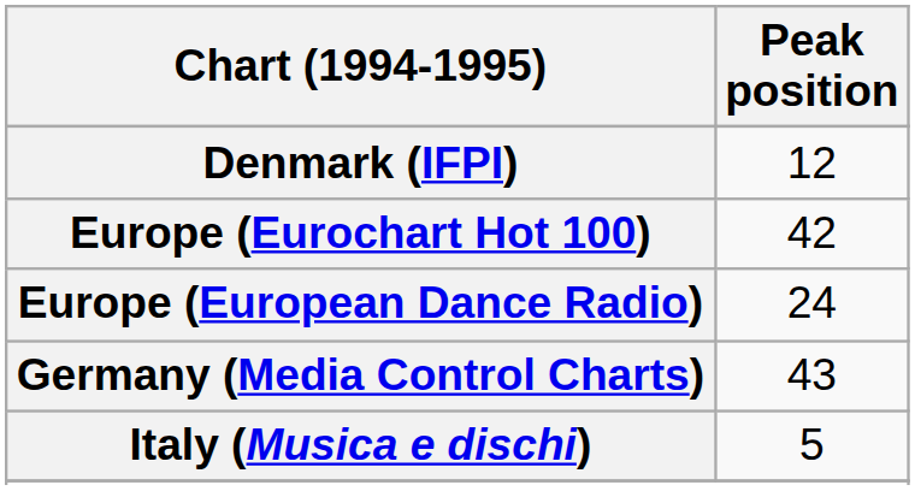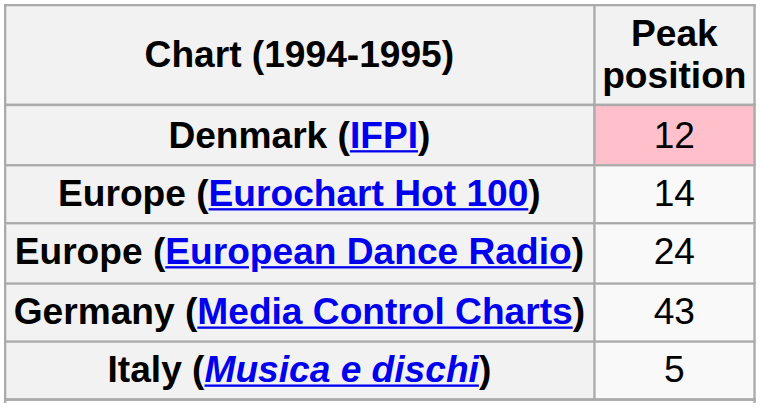Denmark (IFPI) | Peak position: no background -> pink background
Europe (Eurochart Hot 100) | Peak position: 42 -> 14
